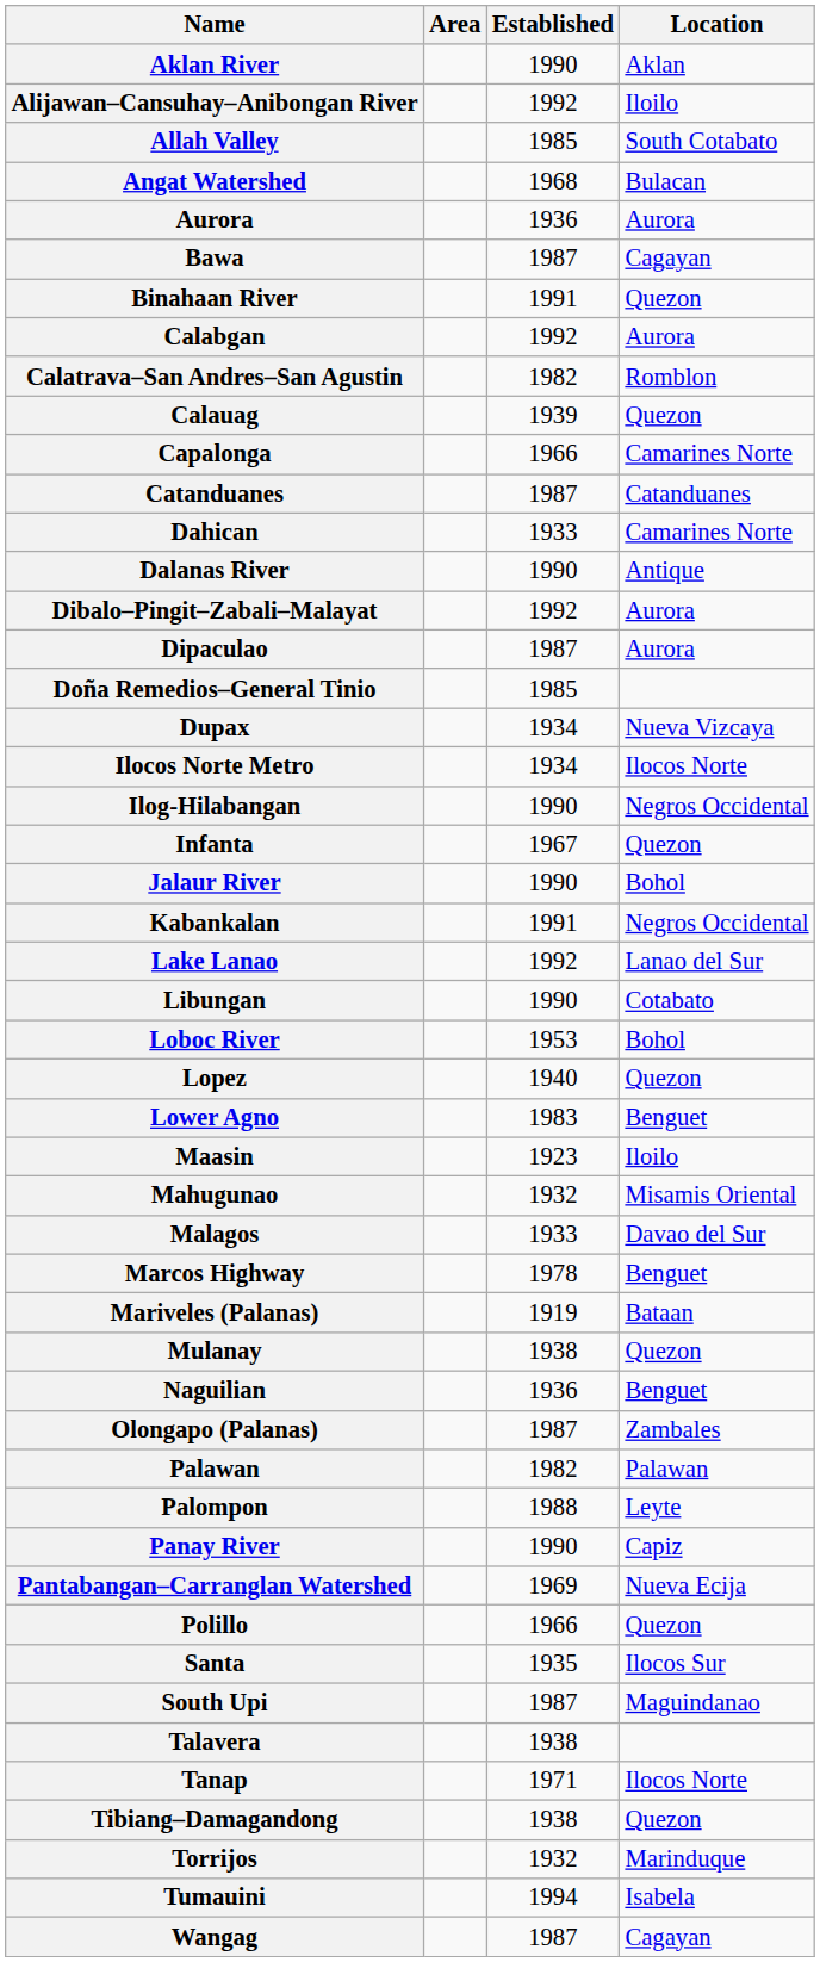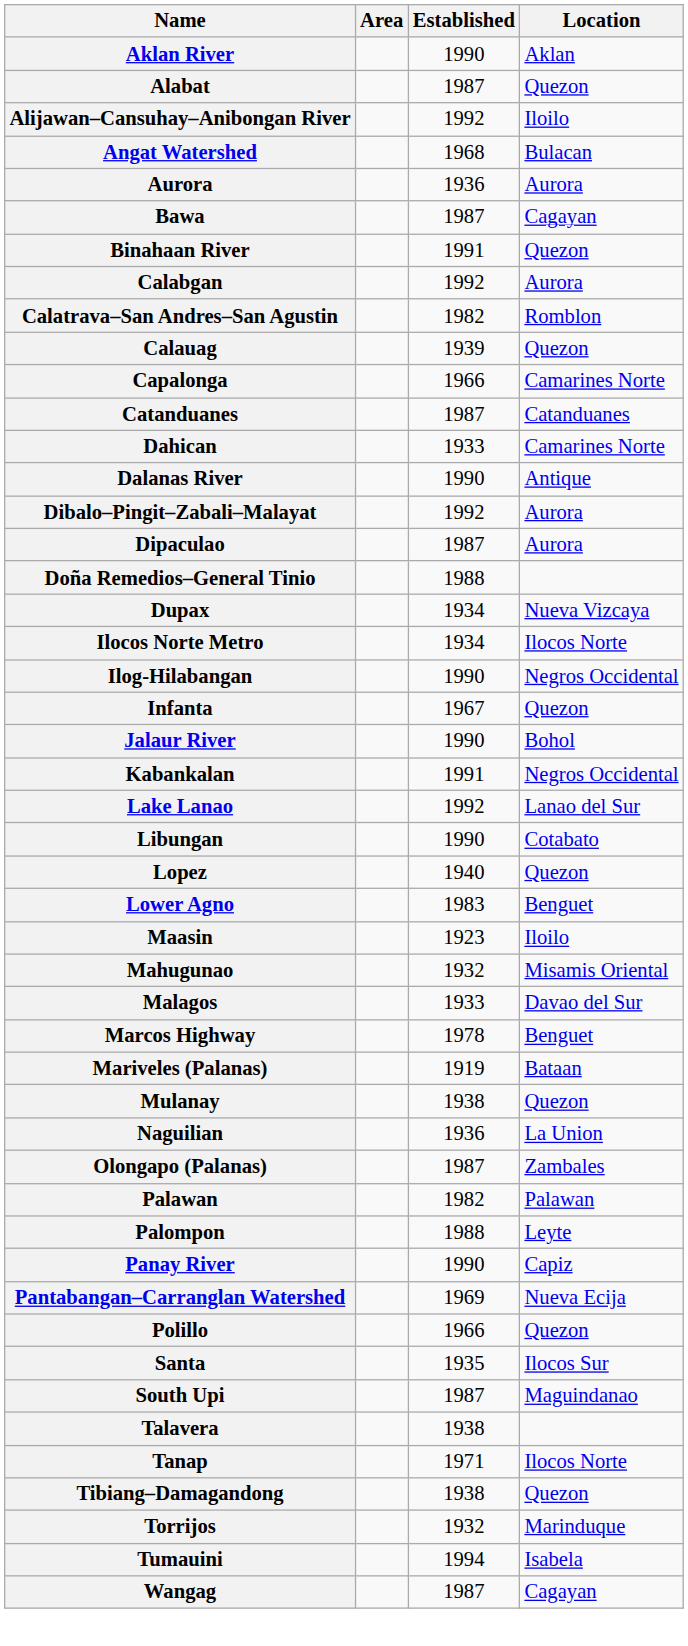+ row: Alabat | 1987 | Quezon
- row: Allah Valley | 1985 | South Cotabato
Doña Remedios–General Tinio | Established: 1985 -> 1988
- row: Loboc River | 1953 | Bohol
Naguilian | Location: Benguet -> La Union
